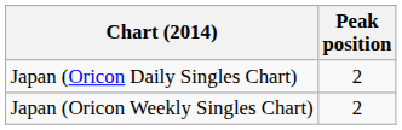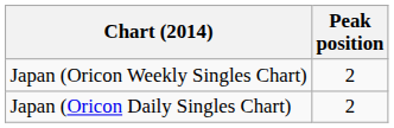rows swapped: Japan (Oricon Daily Singles Chart) <-> Japan (Oricon Weekly Singles Chart)
